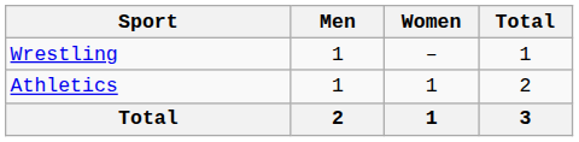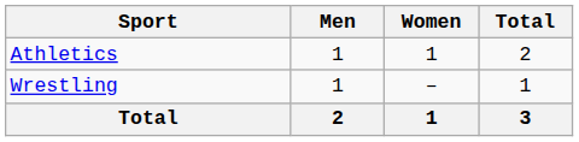rows swapped: Athletics <-> Wrestling
